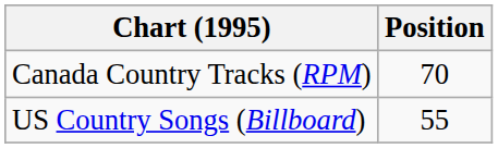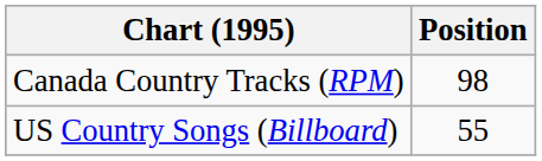Canada Country Tracks (RPM) | Position: 70 -> 98
